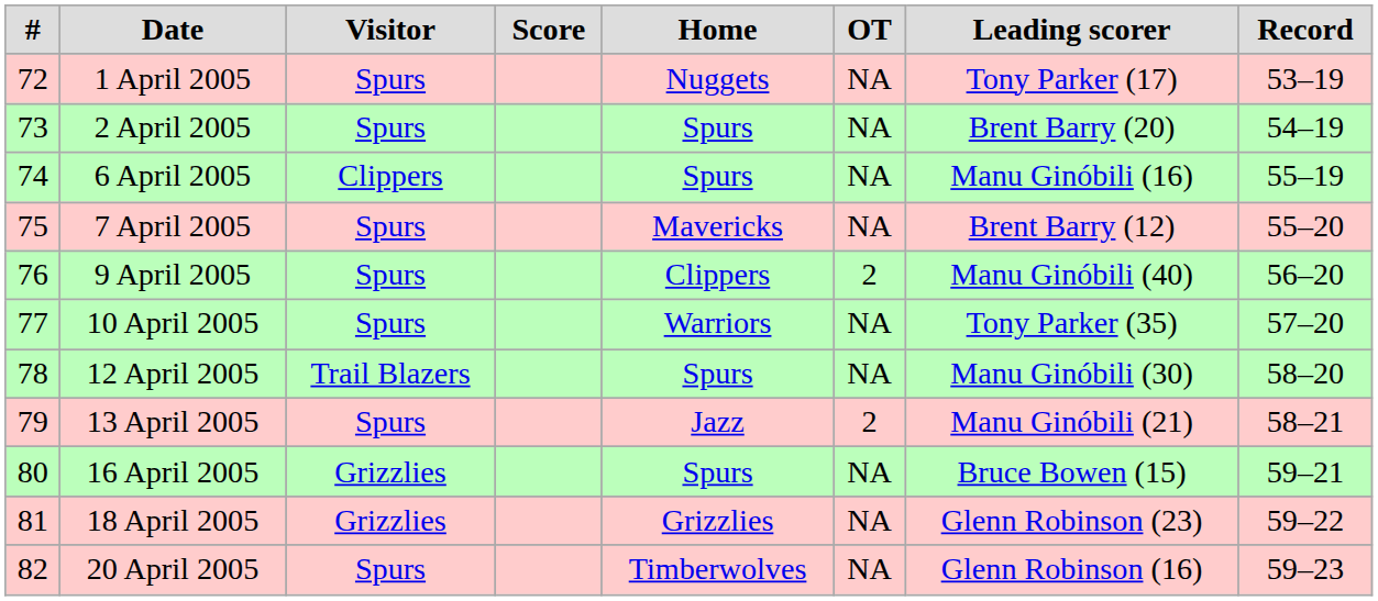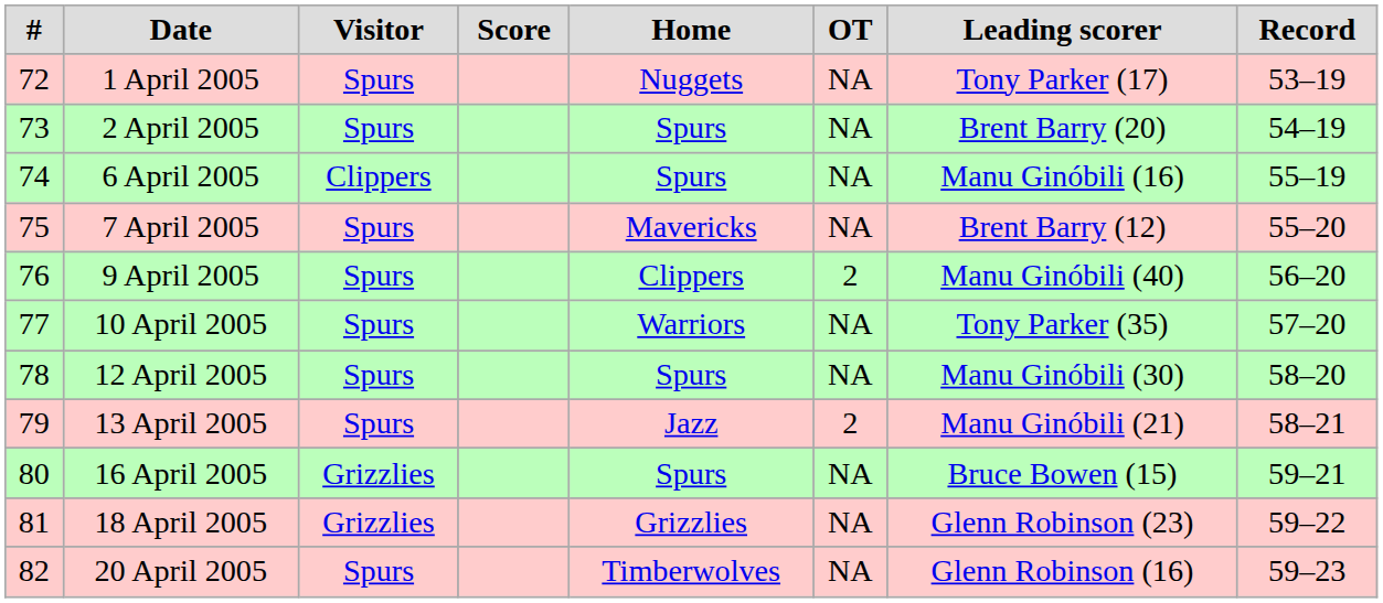12 April 2005 | Visitor: Trail Blazers -> Spurs
